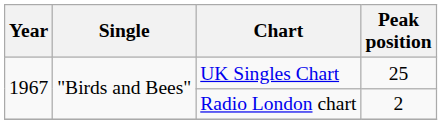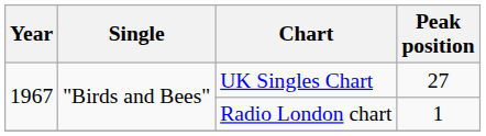UK Singles Chart | Peak position: 25 -> 27
Radio London chart | Peak position: 2 -> 1
